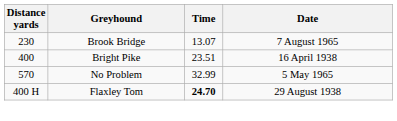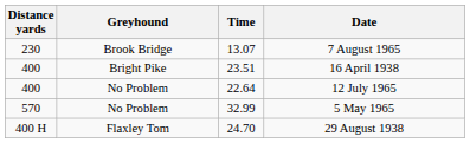+ row: 400 | No Problem | 22.64 | 12 July 1965
29 August 1938 | Time: bold -> normal
